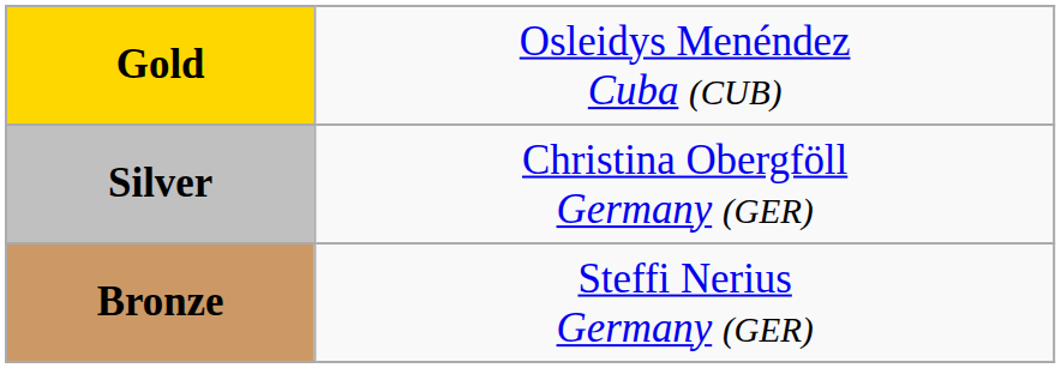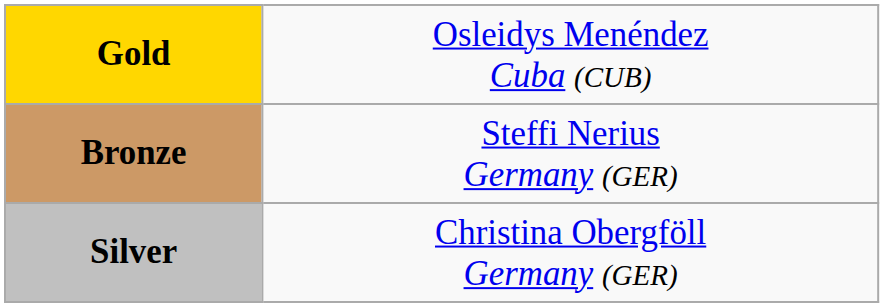rows swapped: Silver <-> Bronze
